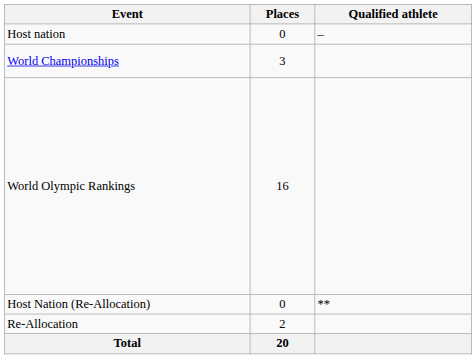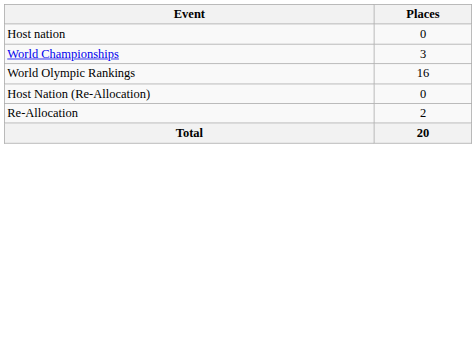- column: Qualified athlete | – | **
